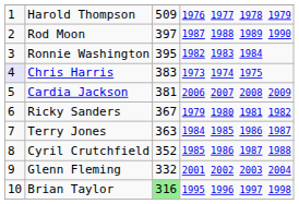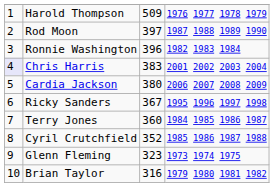Ronnie Washington | column 3: 395 -> 396
Chris Harris | column 4: 1973 1974 1975 -> 2001 2002 2003 2004
Cardia Jackson | column 3: 381 -> 380
Ricky Sanders | column 4: 1979 1980 1981 1982 -> 1995 1996 1997 1998
Terry Jones | column 3: 363 -> 360
Glenn Fleming | column 3: 332 -> 323
Glenn Fleming | column 4: 2001 2002 2003 2004 -> 1973 1974 1975
Brian Taylor | column 3: lightgreen background -> no background
Brian Taylor | column 4: 1995 1996 1997 1998 -> 1979 1980 1981 1982
